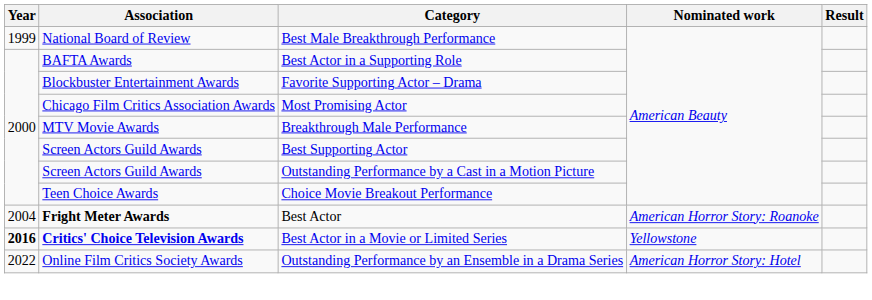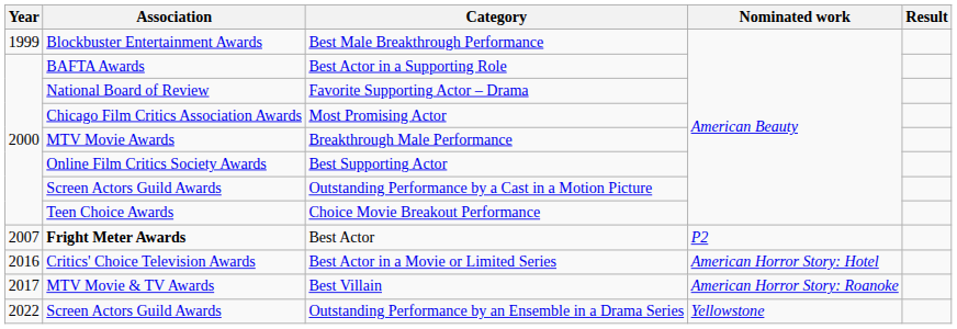Best Male Breakthrough Performance | Association: National Board of Review -> Blockbuster Entertainment Awards
Favorite Supporting Actor – Drama | Association: Blockbuster Entertainment Awards -> National Board of Review
Best Supporting Actor | Association: Screen Actors Guild Awards -> Online Film Critics Society Awards
Best Actor | Year: 2004 -> 2007
Best Actor | Nominated work: American Horror Story: Roanoke -> P2
Best Actor in a Movie or Limited Series | Year: bold -> normal
Best Actor in a Movie or Limited Series | Association: bold -> normal
Best Actor in a Movie or Limited Series | Nominated work: Yellowstone -> American Horror Story: Hotel
+ row: 2017 | MTV Movie & TV Awards | Best Villain | American Horror Story: Roanoke
Outstanding Performance by an Ensemble in a Drama Series | Association: Online Film Critics Society Awards -> Screen Actors Guild Awards
Outstanding Performance by an Ensemble in a Drama Series | Nominated work: American Horror Story: Hotel -> Yellowstone
